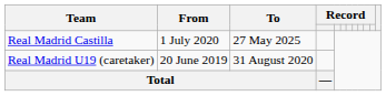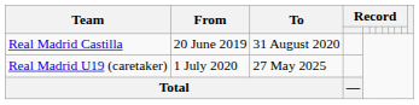Real Madrid Castilla | From: 1 July 2020 -> 20 June 2019
Real Madrid Castilla | To: 27 May 2025 -> 31 August 2020
Real Madrid U19 (caretaker) | From: 20 June 2019 -> 1 July 2020
Real Madrid U19 (caretaker) | To: 31 August 2020 -> 27 May 2025
